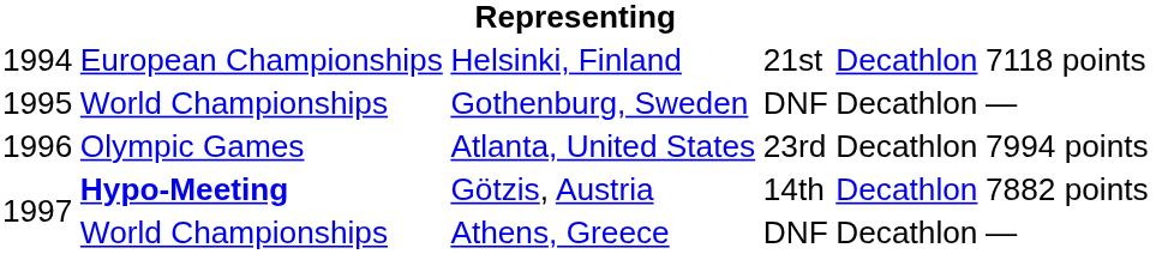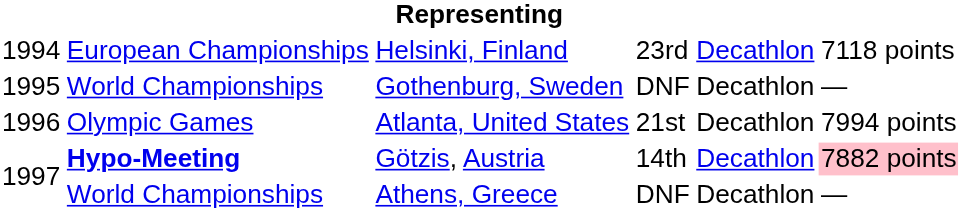Helsinki, Finland | column 4: 21st -> 23rd
Atlanta, United States | column 4: 23rd -> 21st
Götzis, Austria | column 6: no background -> pink background
